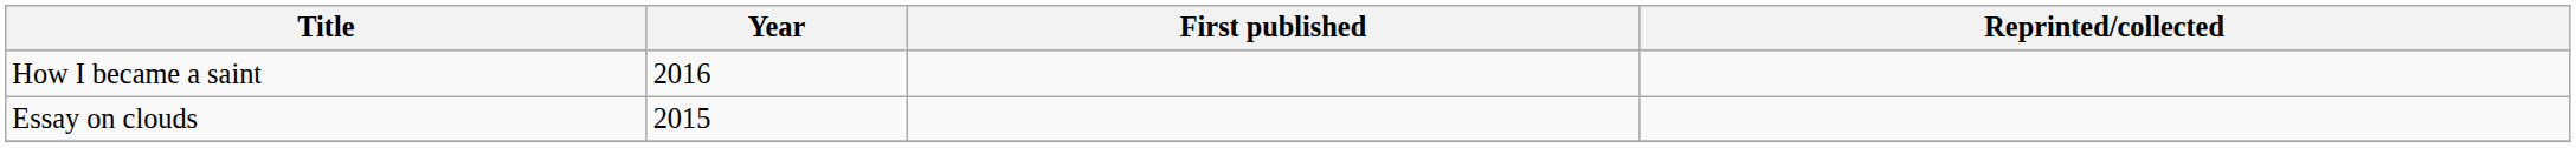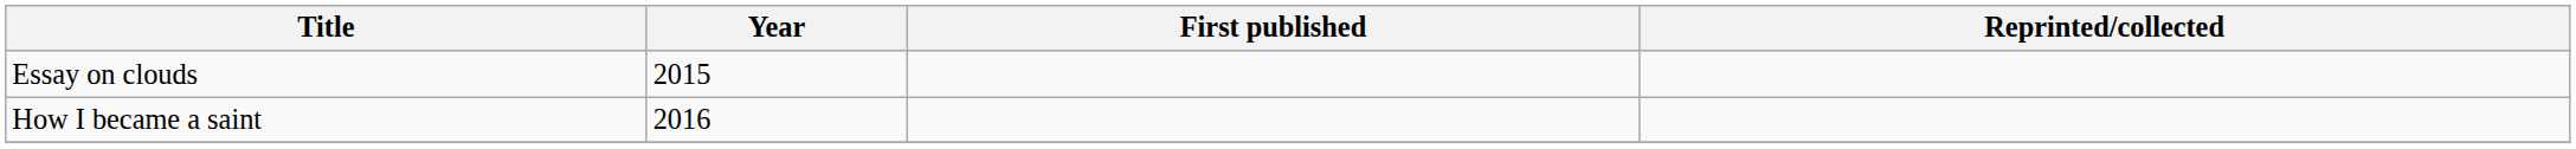rows swapped: Essay on clouds <-> How I became a saint
